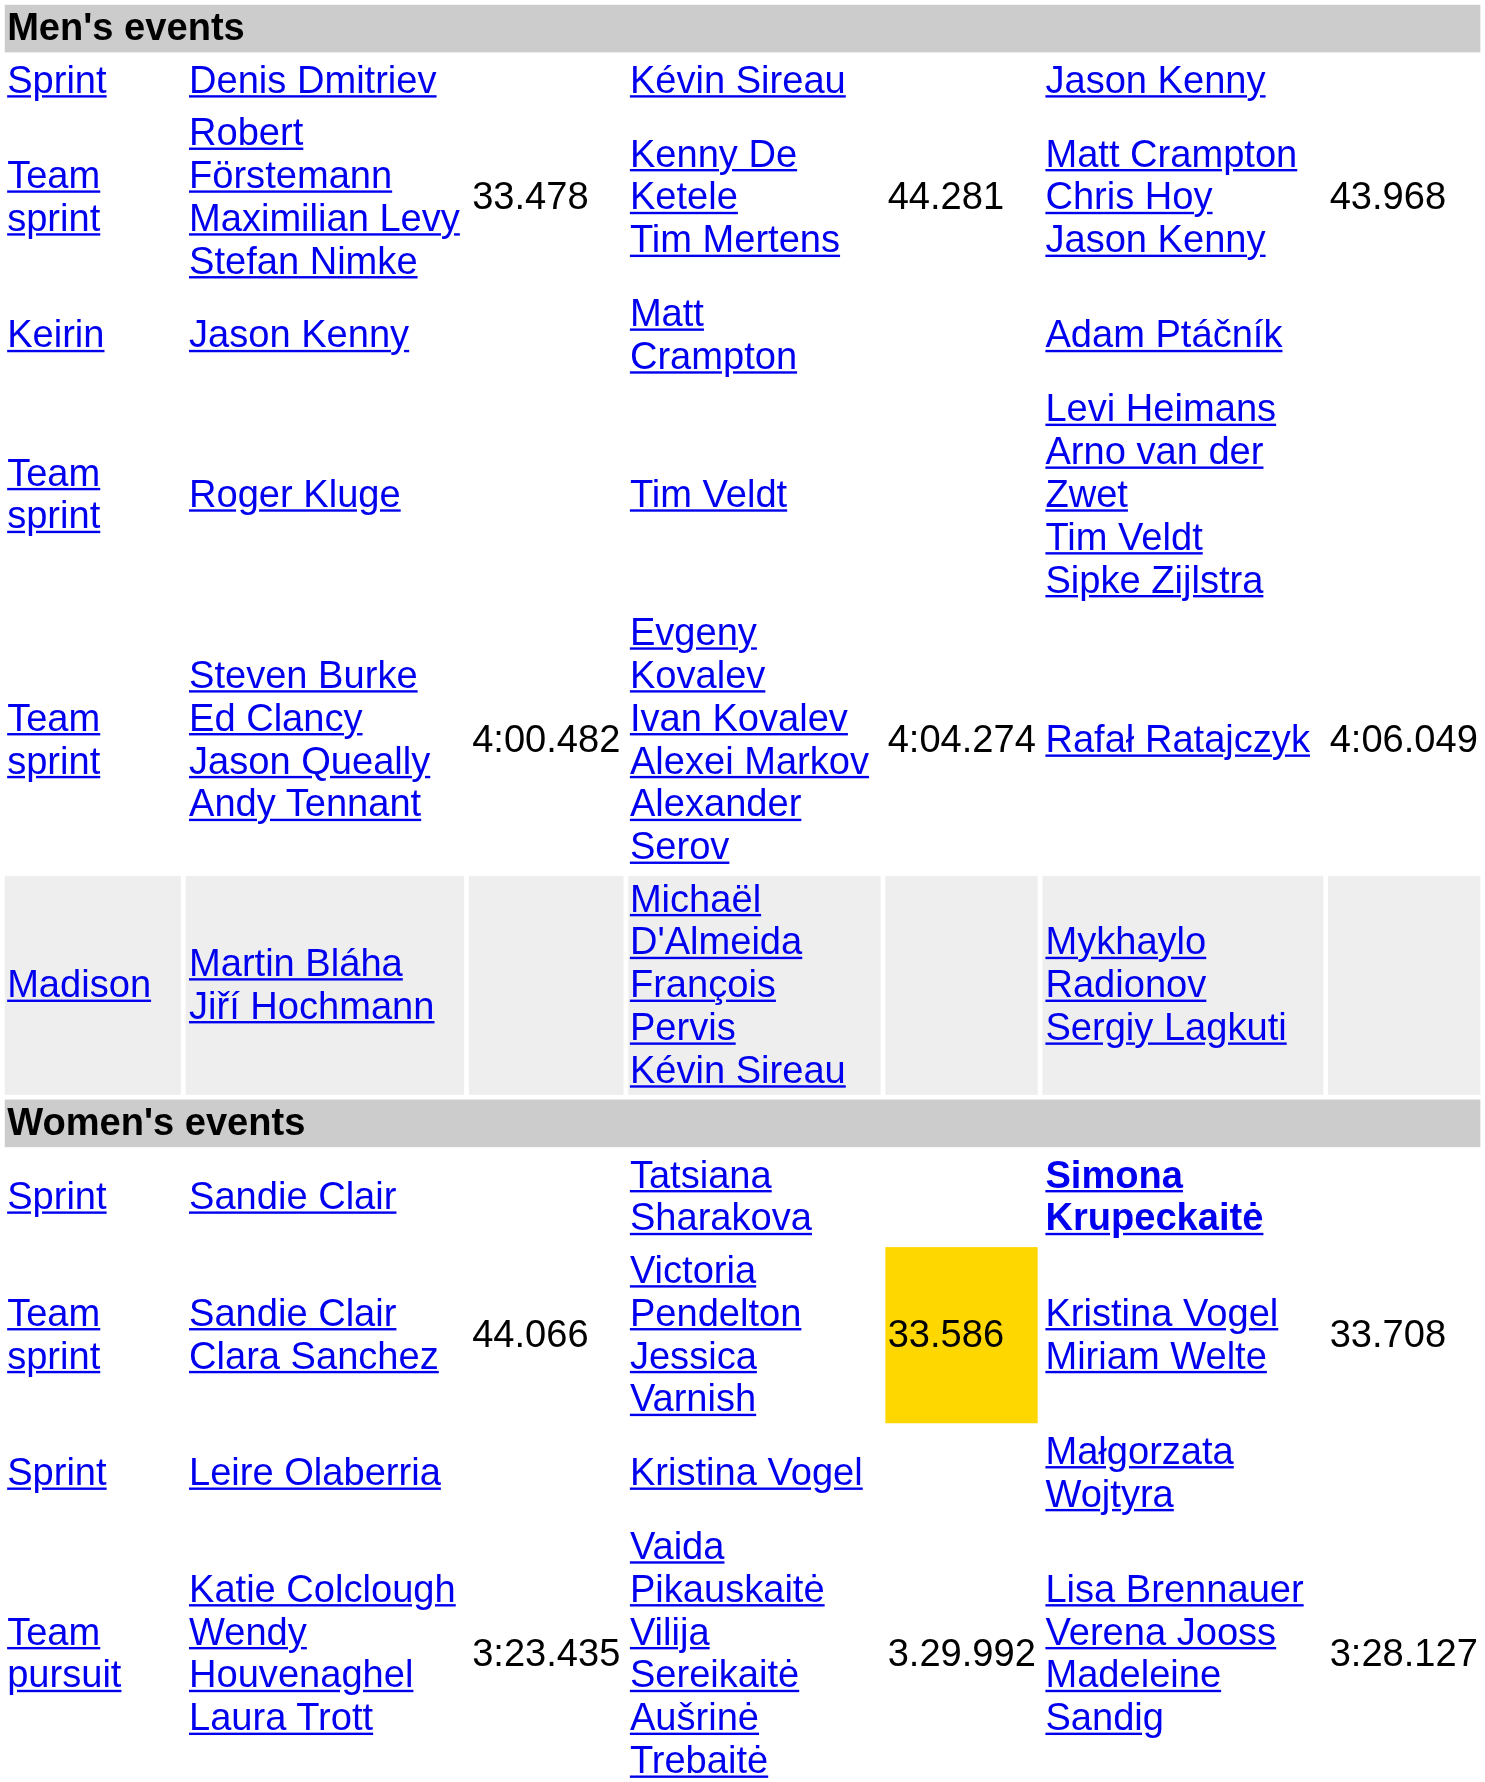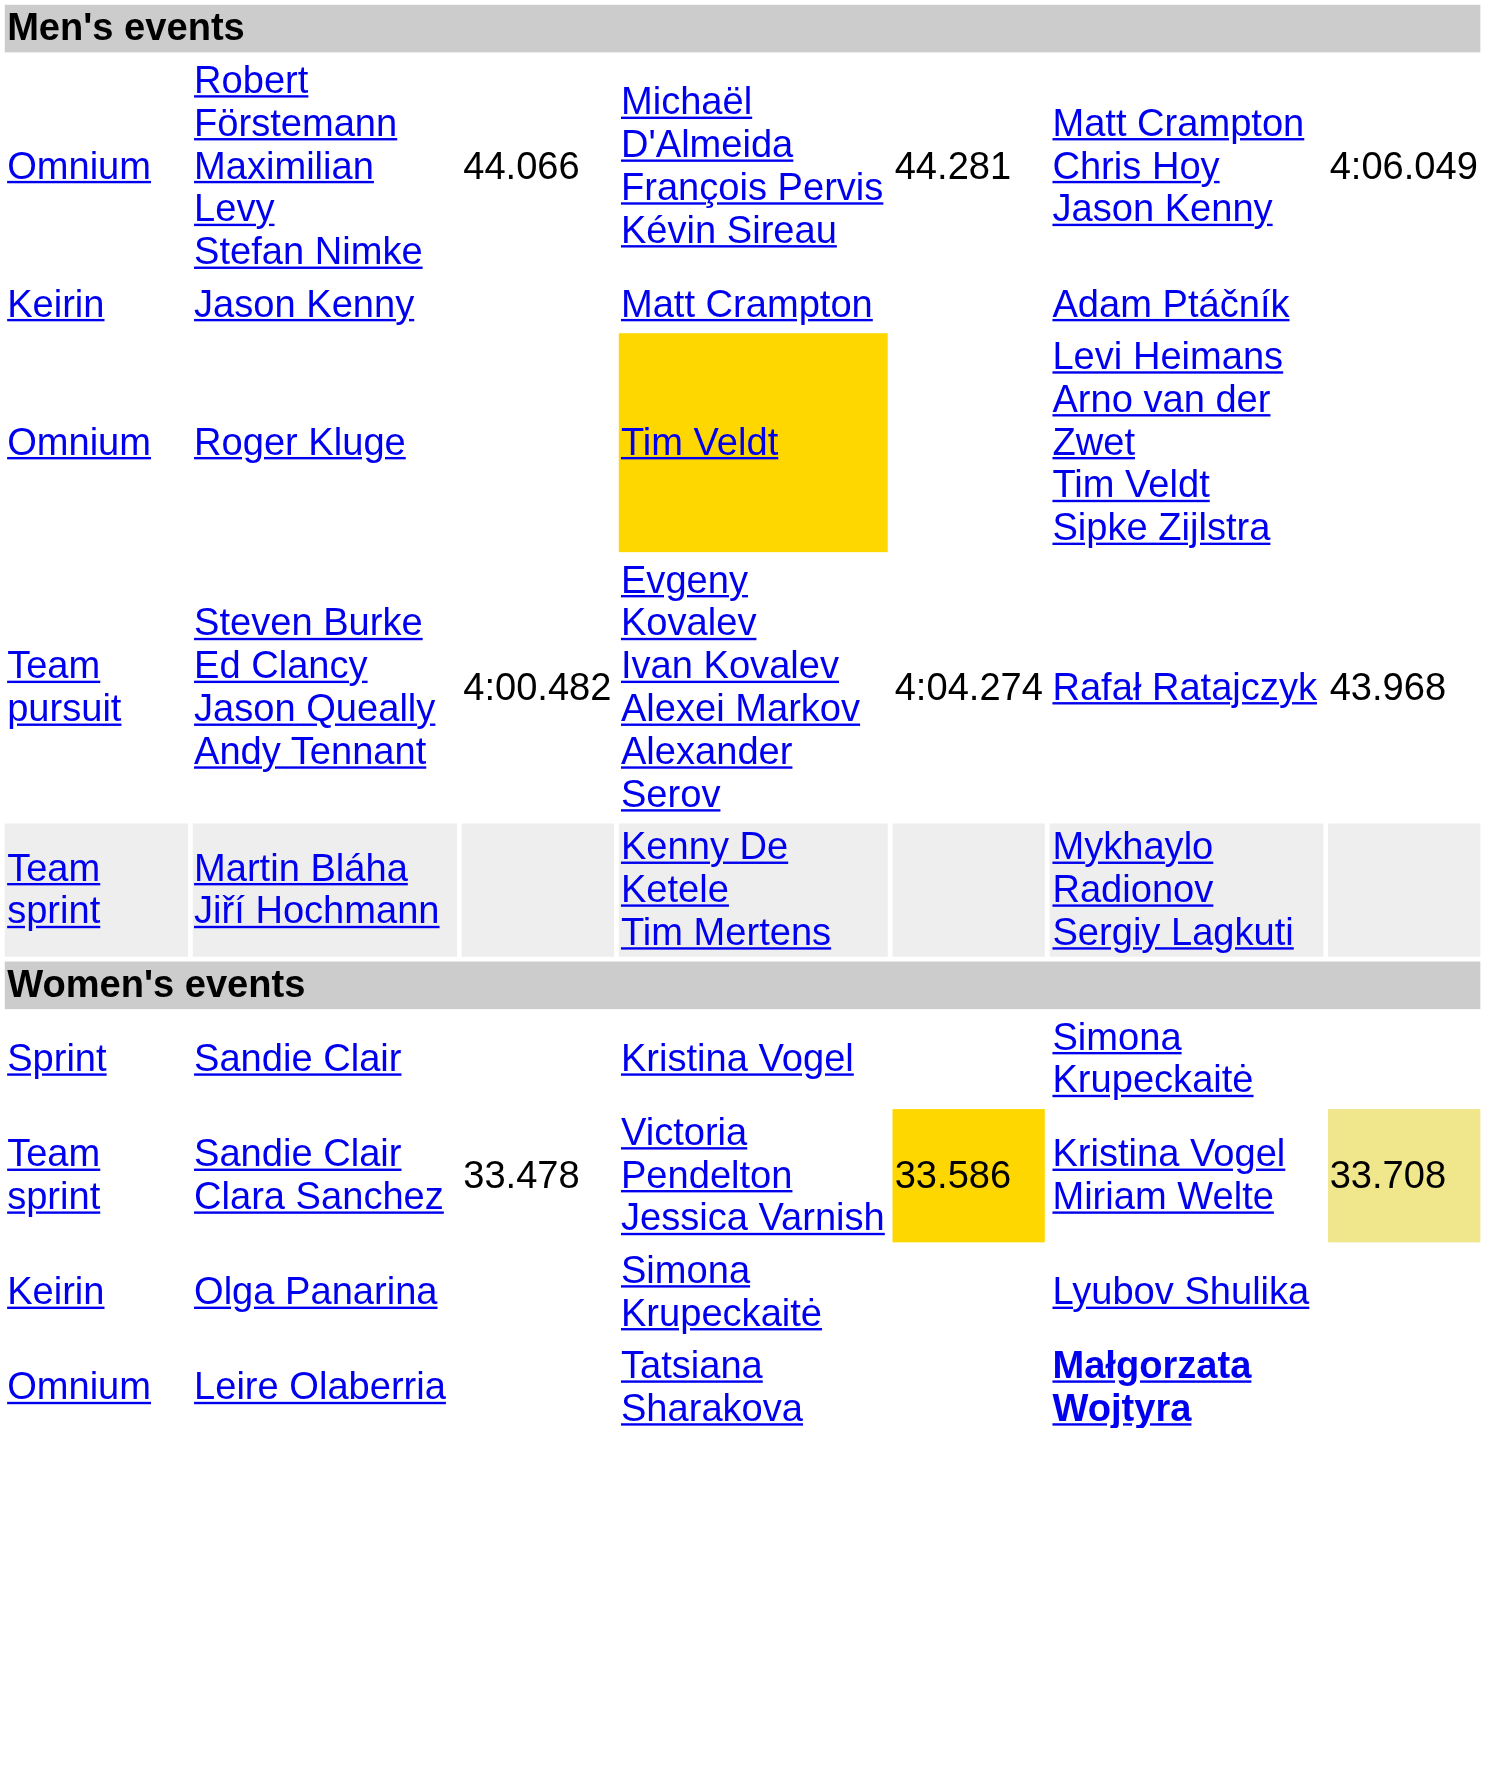- row: Sprint | Denis Dmitriev | Kévin Sireau | Jason Kenny
Robert Förstemann Maximilian Levy Stefan Nimke | column 1: Team sprint -> Omnium
Robert Förstemann Maximilian Levy Stefan Nimke | column 3: 33.478 -> 44.066
Robert Förstemann Maximilian Levy Stefan Nimke | column 4: Kenny De Ketele Tim Mertens -> Michaël D'Almeida François Pervis Kévin Sireau
Robert Förstemann Maximilian Levy Stefan Nimke | column 7: 43.968 -> 4:06.049
Roger Kluge | column 1: Team sprint -> Omnium
Roger Kluge | column 4: no background -> gold background
Steven Burke Ed Clancy Jason Queally Andy Tennant | column 1: Team sprint -> Team pursuit
Steven Burke Ed Clancy Jason Queally Andy Tennant | column 7: 4:06.049 -> 43.968
Martin Bláha Jiří Hochmann | column 1: Madison -> Team sprint
Martin Bláha Jiří Hochmann | column 4: Michaël D'Almeida François Pervis Kévin Sireau -> Kenny De Ketele Tim Mertens
Sandie Clair | column 4: Tatsiana Sharakova -> Kristina Vogel
Sandie Clair | column 6: bold -> normal
Sandie Clair Clara Sanchez | column 3: 44.066 -> 33.478
Sandie Clair Clara Sanchez | column 7: no background -> khaki background
+ row: Keirin | Olga Panarina | Simona Krupeckaitė | Lyubov Shulika
Leire Olaberria | column 1: Sprint -> Omnium
Leire Olaberria | column 4: Kristina Vogel -> Tatsiana Sharakova
Leire Olaberria | column 6: normal -> bold
- row: Team pursuit | Katie Colclough Wendy Houvenaghel Laura Trott | 3:23.435 | Vaida Pikauskaitė Vilija Sereikaitė Aušrinė Trebaitė | 3.29.992 | Lisa Brennauer Verena Jooss Madeleine Sandig | 3:28.127
